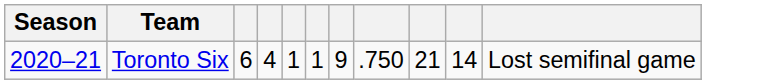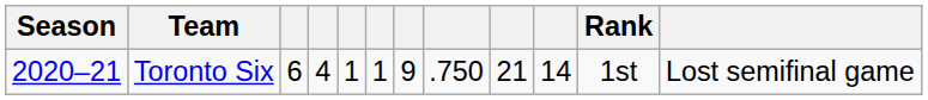+ column: Rank | 1st
